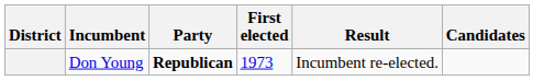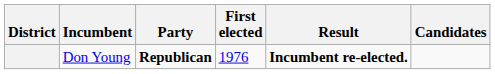Don Young | First elected: 1973 -> 1976
Don Young | Result: normal -> bold
